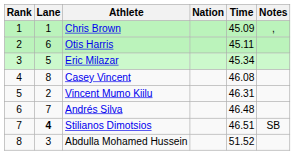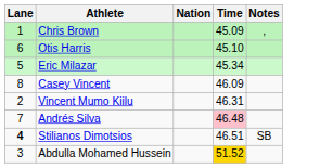- column: Rank | 1 | 2 | 3 | 4 | 5 | 6 | 7 | 8
Otis Harris | Time: 45.11 -> 45.10
Casey Vincent | Time: 46.08 -> 46.09
Andrés Silva | Time: no background -> pink background
Abdulla Mohamed Hussein | Time: no background -> gold background
